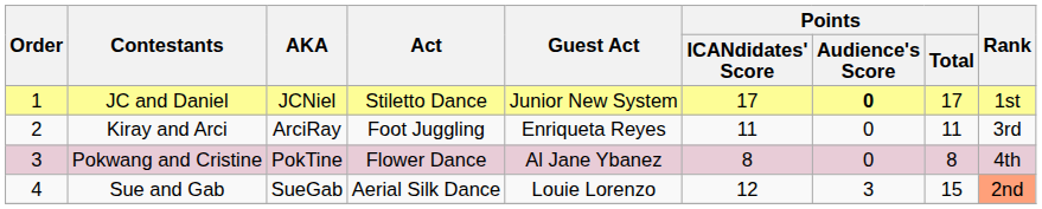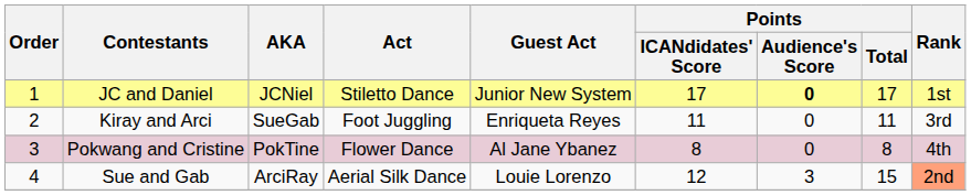Kiray and Arci | AKA: ArciRay -> SueGab
Sue and Gab | AKA: SueGab -> ArciRay
